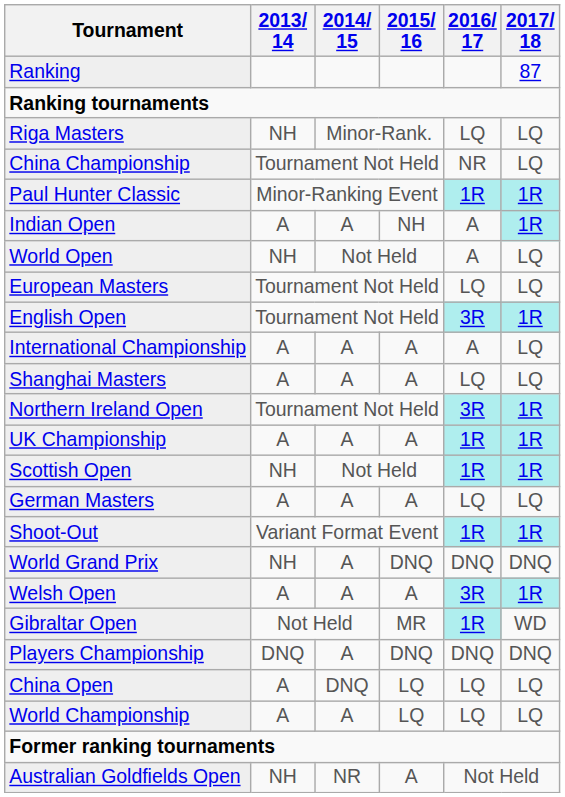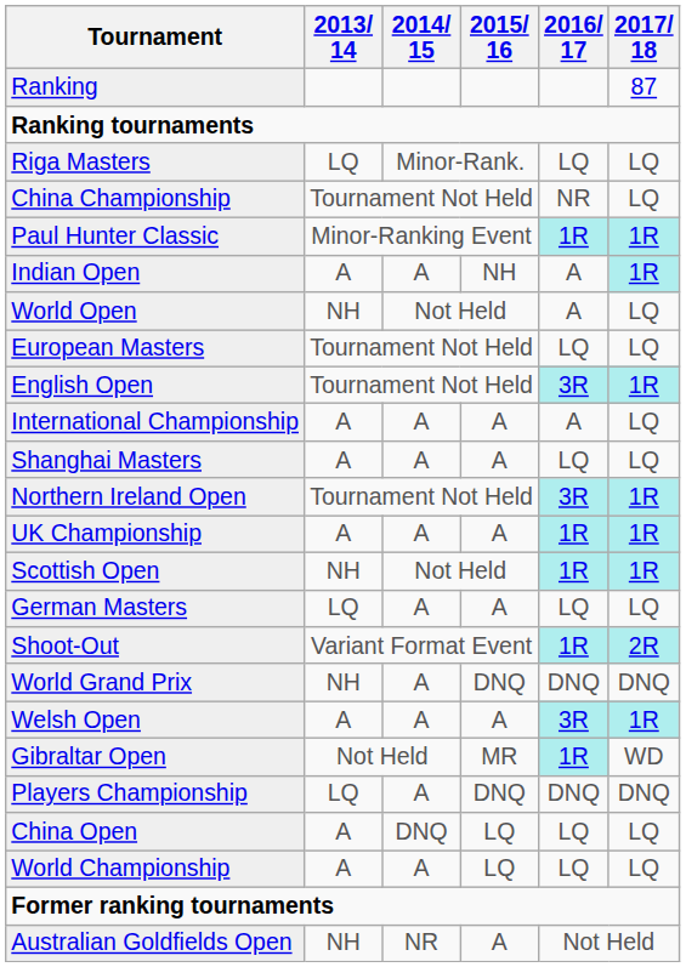Riga Masters | 2013/ 14: NH -> LQ
German Masters | 2013/ 14: A -> LQ
Shoot-Out | 2017/ 18: 1R -> 2R
Players Championship | 2013/ 14: DNQ -> LQ
